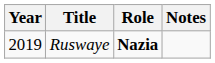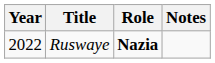Ruswaye | Year: 2019 -> 2022
